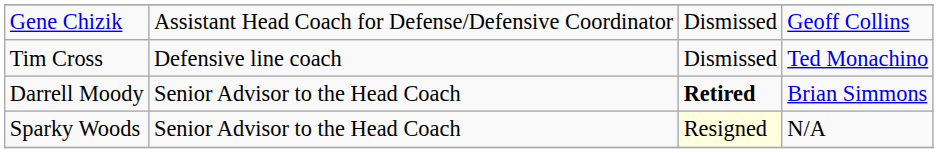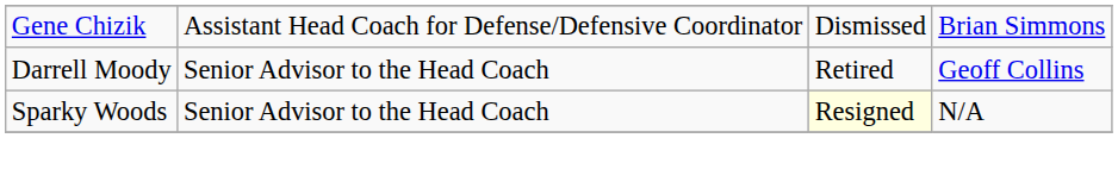Gene Chizik | column 4: Geoff Collins -> Brian Simmons
- row: Tim Cross | Defensive line coach | Dismissed | Ted Monachino
Darrell Moody | column 3: bold -> normal
Darrell Moody | column 4: Brian Simmons -> Geoff Collins
